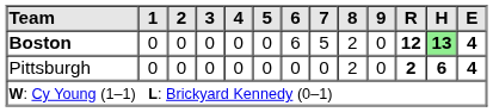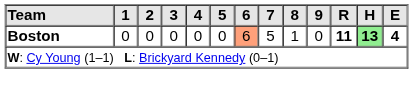Boston | 6: no background -> lightsalmon background
Boston | 8: 2 -> 1
Boston | R: 12 -> 11
- row: Pittsburgh | 0 | 0 | 0 | 0 | 0 | 0 | 0 | 2 | 0 | 2 | 6 | 4
